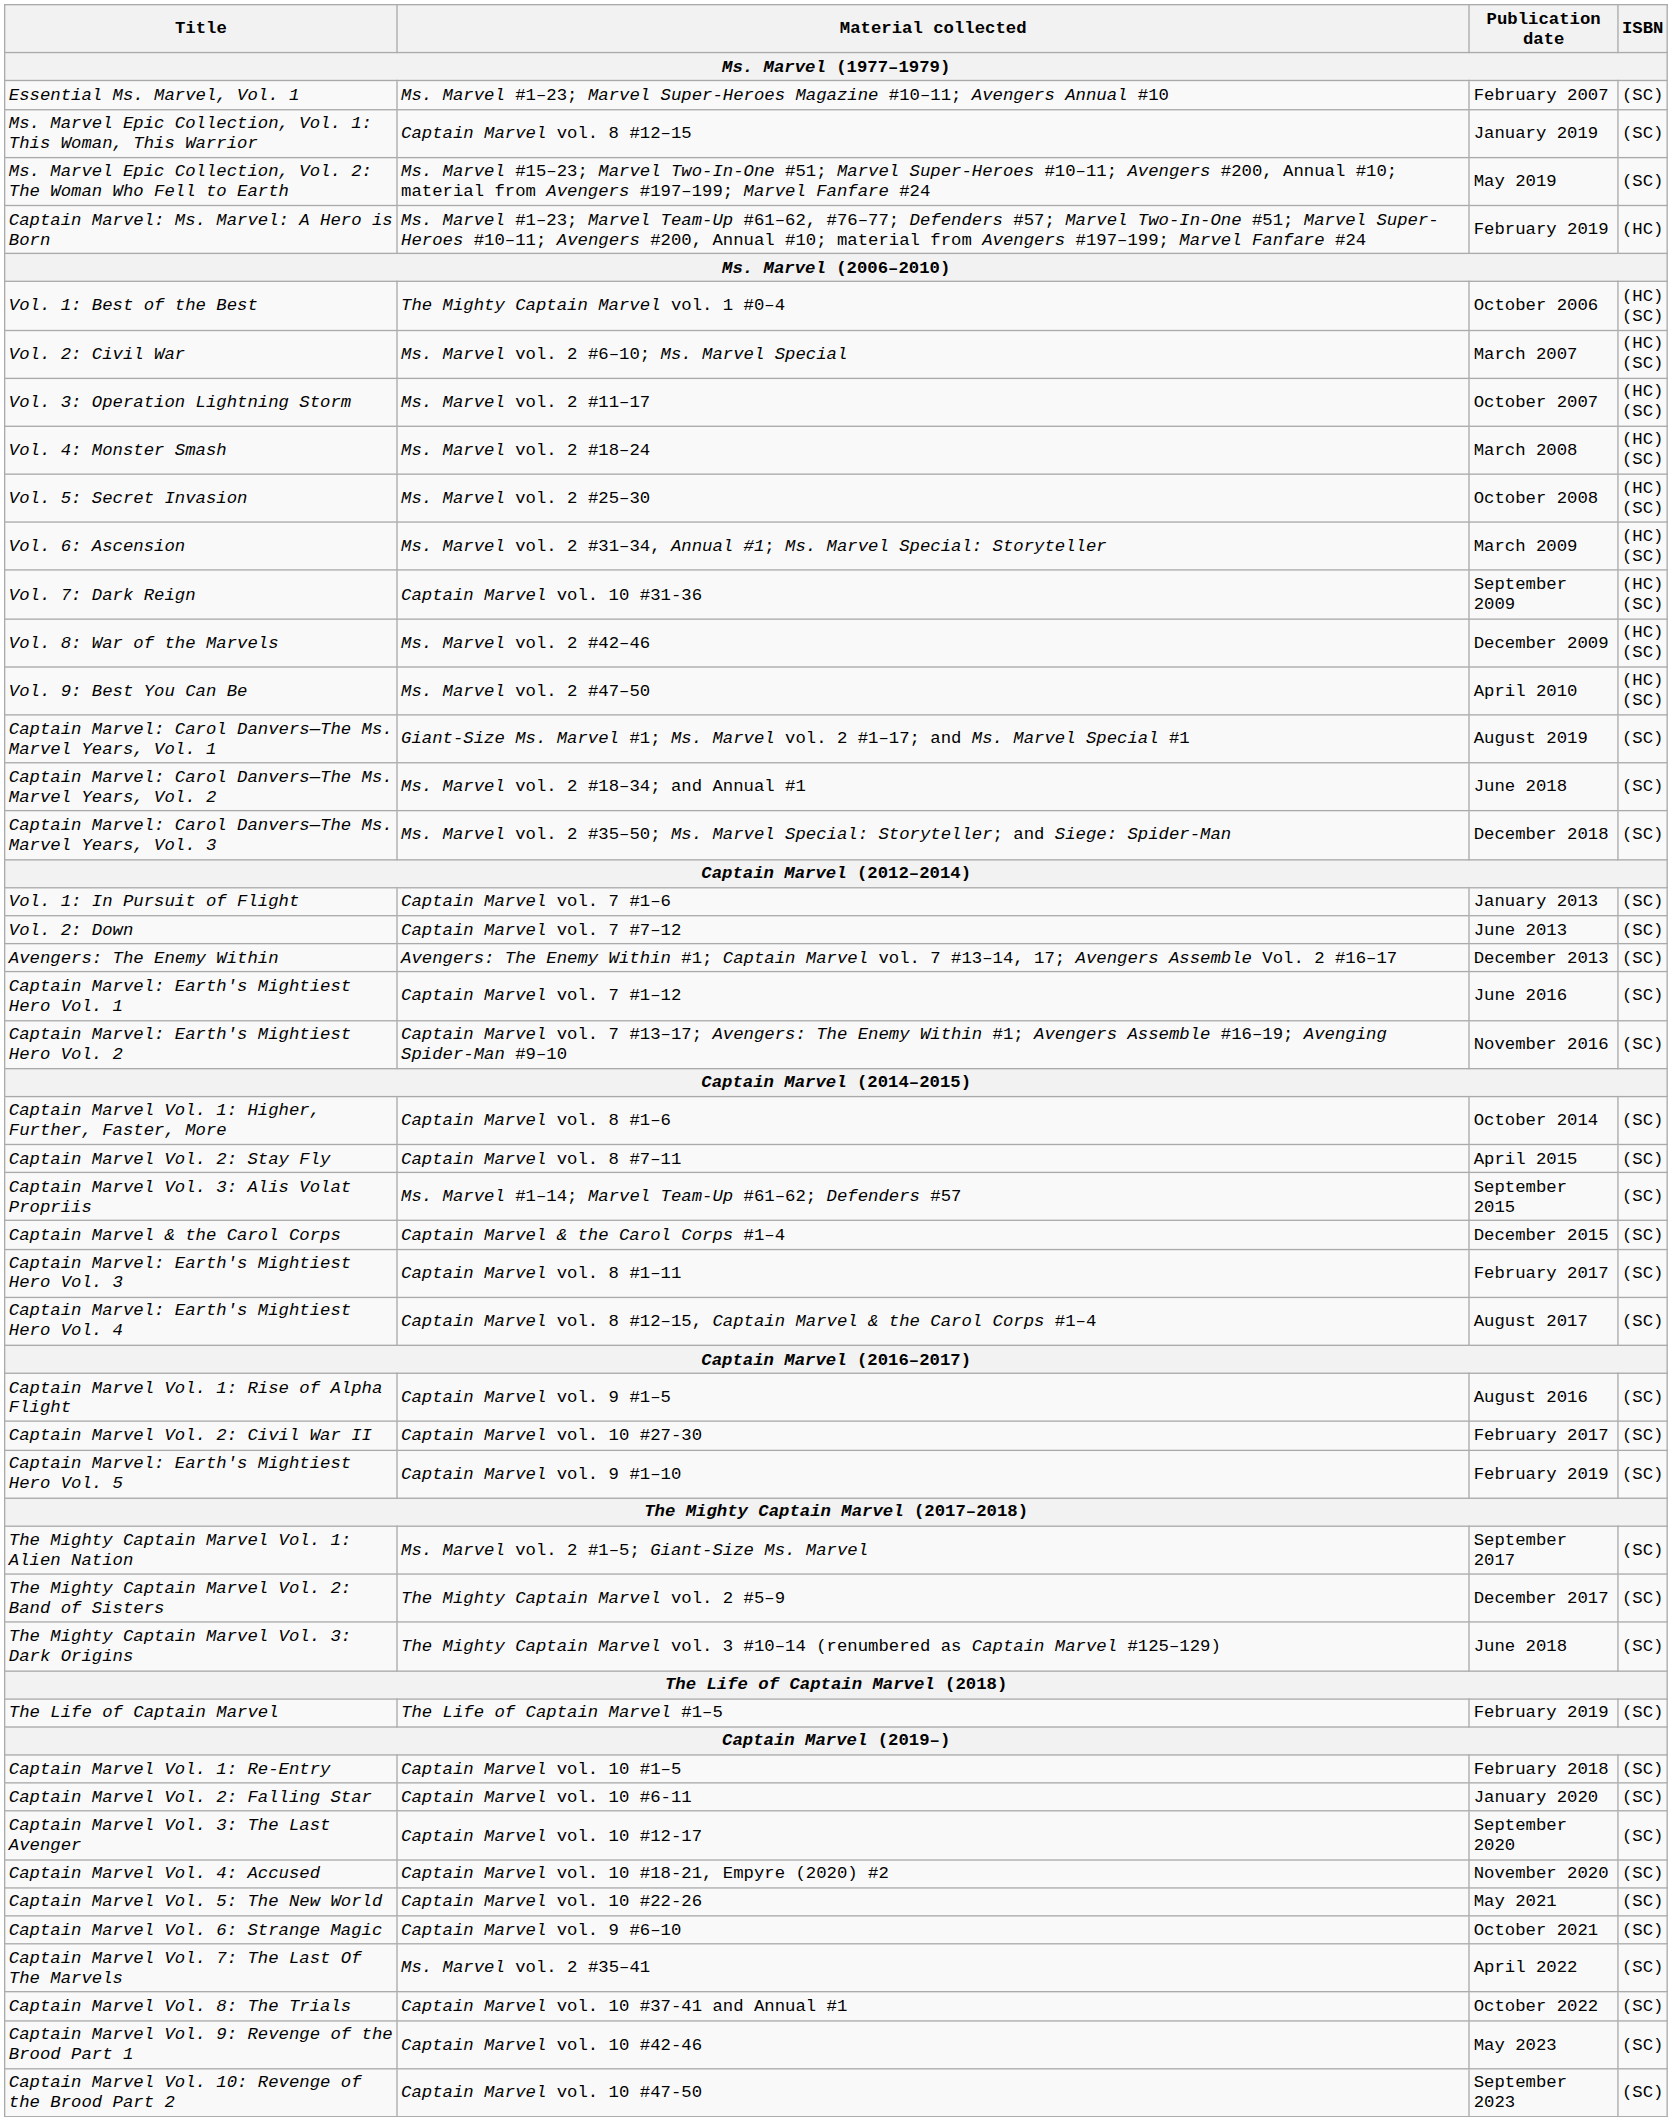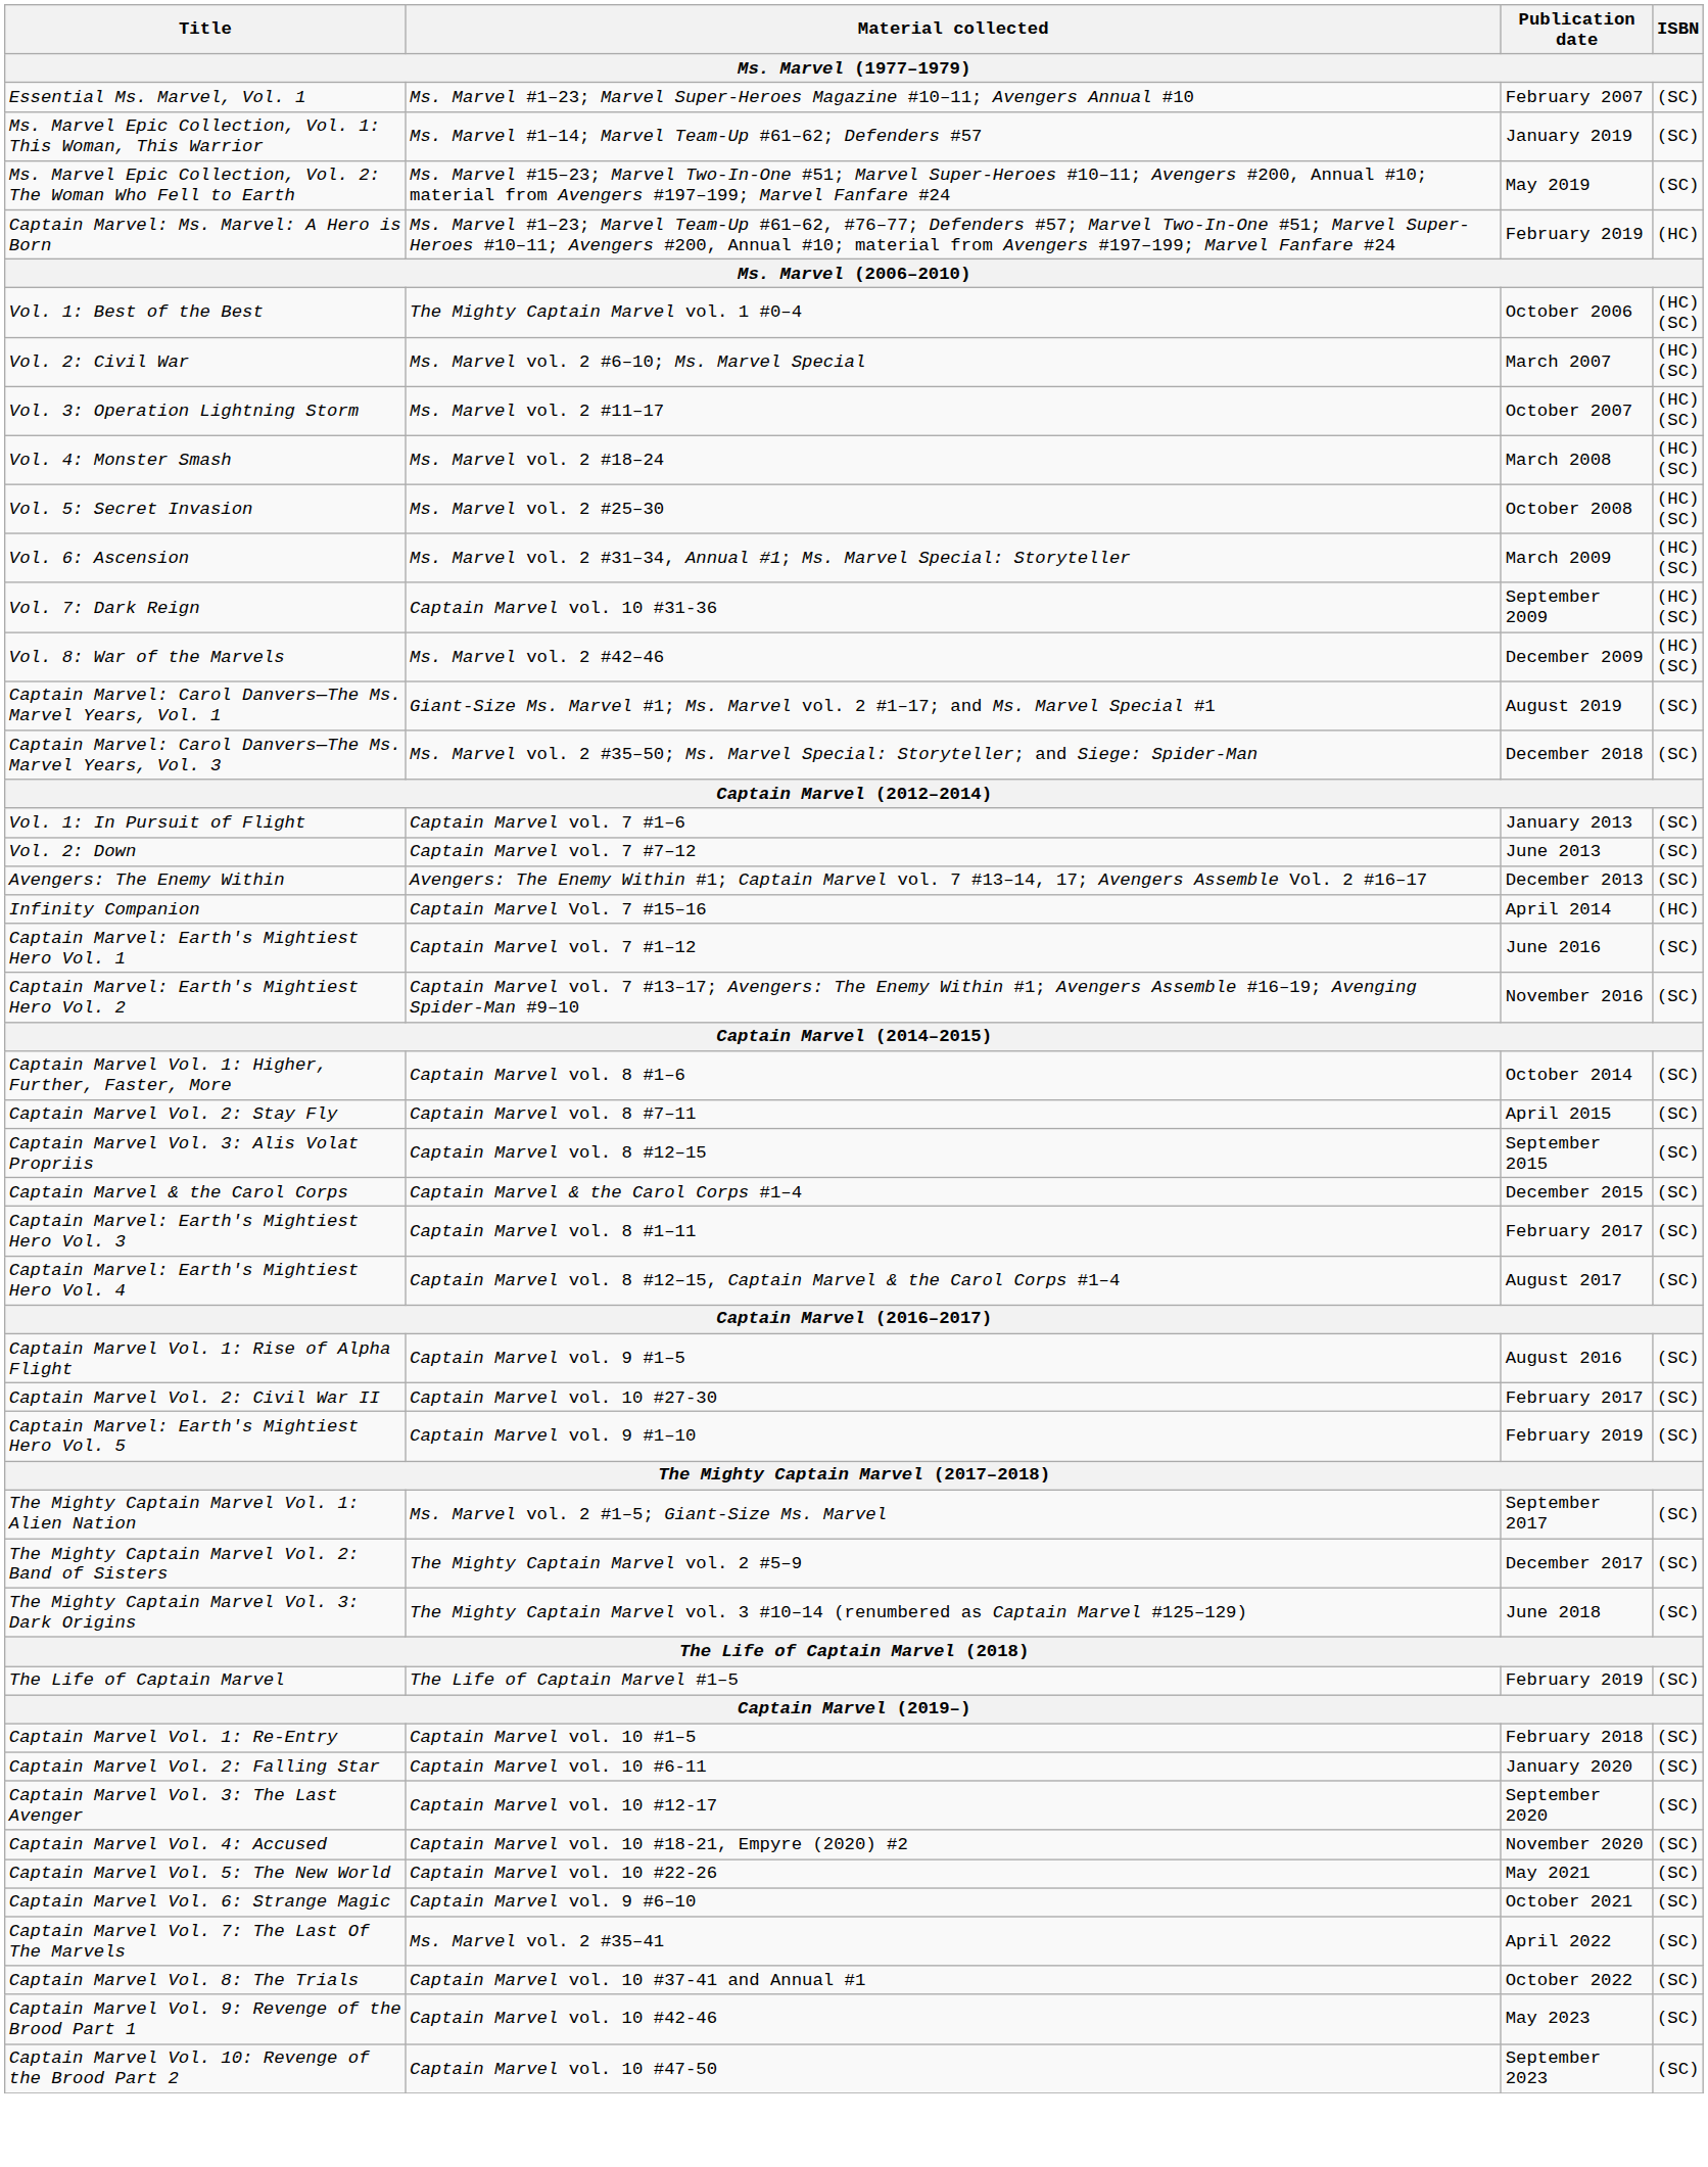Ms. Marvel Epic Collection, Vol. 1: This Woman, This Warrior | Material collected: Captain Marvel vol. 8 #12–15 -> Ms. Marvel #1–14; Marvel Team-Up #61–62; Defenders #57
- row: Vol. 9: Best You Can Be | Ms. Marvel vol. 2 #47–50 | April 2010 | (HC) (SC)
- row: Captain Marvel: Carol Danvers—The Ms. Marvel Years, Vol. 2 | Ms. Marvel vol. 2 #18–34; and Annual #1 | June 2018 | (SC)
+ row: Infinity Companion | Captain Marvel Vol. 7 #15–16 | April 2014 | (HC)
Captain Marvel Vol. 3: Alis Volat Propriis | Material collected: Ms. Marvel #1–14; Marvel Team-Up #61–62; Defenders #57 -> Captain Marvel vol. 8 #12–15
